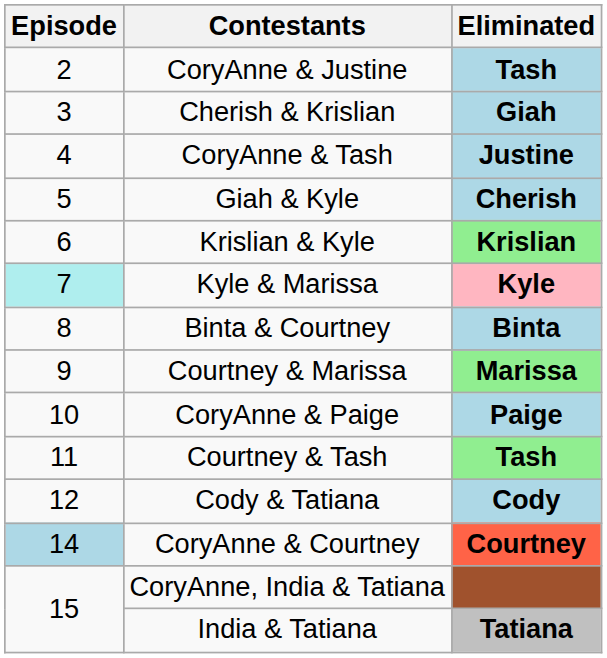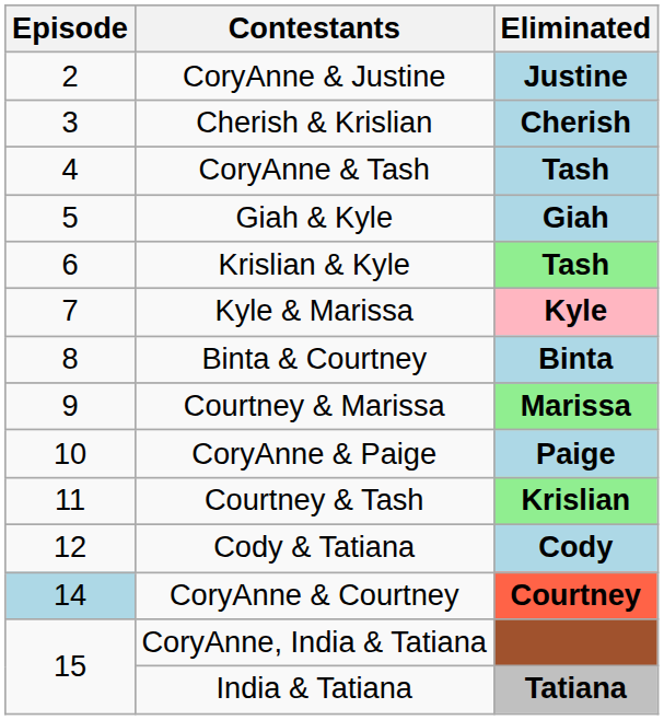CoryAnne & Justine | Eliminated: Tash -> Justine
Cherish & Krislian | Eliminated: Giah -> Cherish
CoryAnne & Tash | Eliminated: Justine -> Tash
Giah & Kyle | Eliminated: Cherish -> Giah
Krislian & Kyle | Eliminated: Krislian -> Tash
Kyle & Marissa | Episode: paleturquoise background -> no background
Courtney & Tash | Eliminated: Tash -> Krislian
